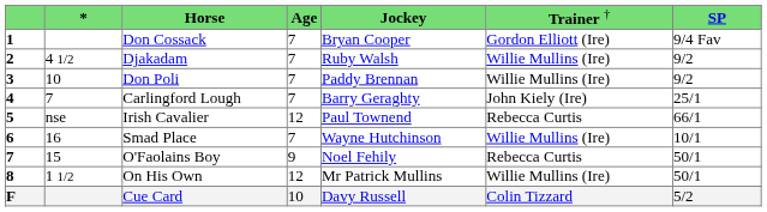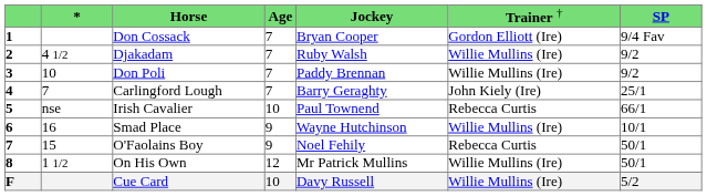Irish Cavalier | column 4: 12 -> 10
Smad Place | column 4: 7 -> 9
Cue Card | column 6: Colin Tizzard -> Willie Mullins (Ire)
